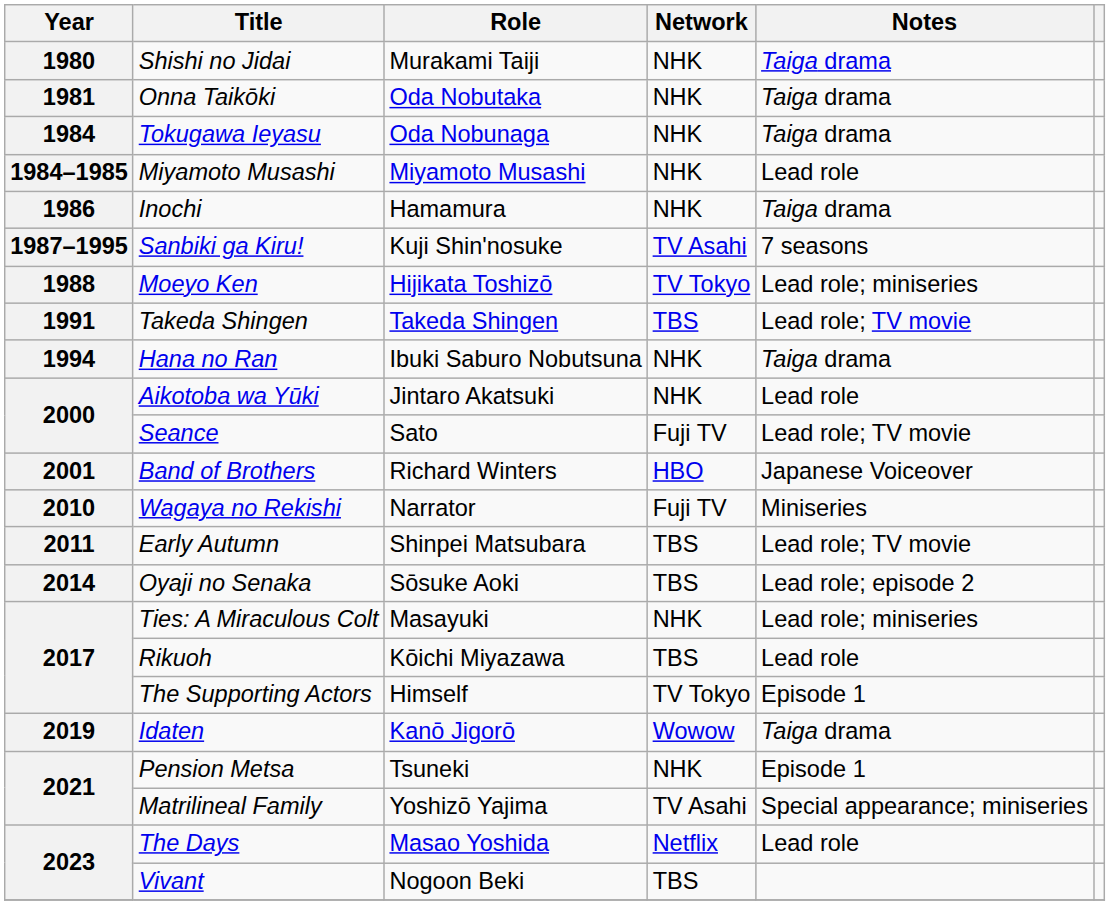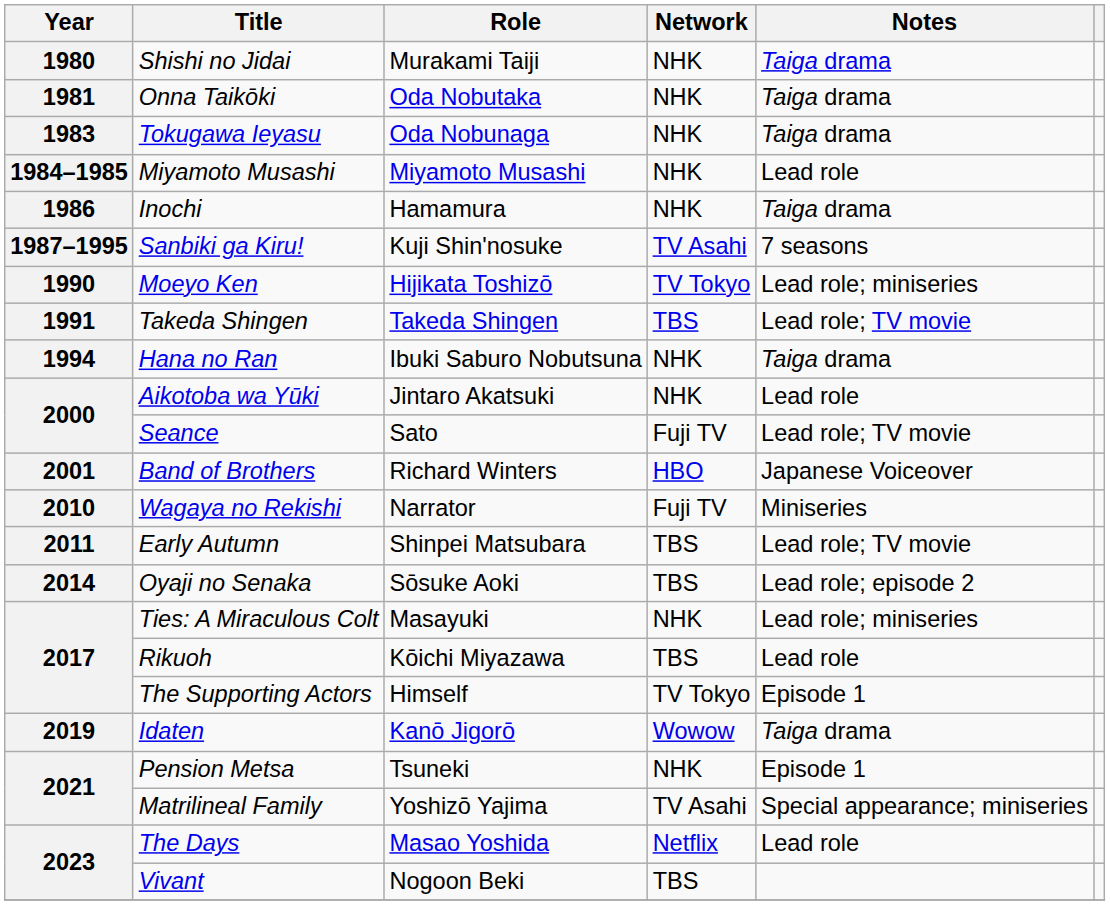Tokugawa Ieyasu | Year: 1984 -> 1983
Moeyo Ken | Year: 1988 -> 1990
